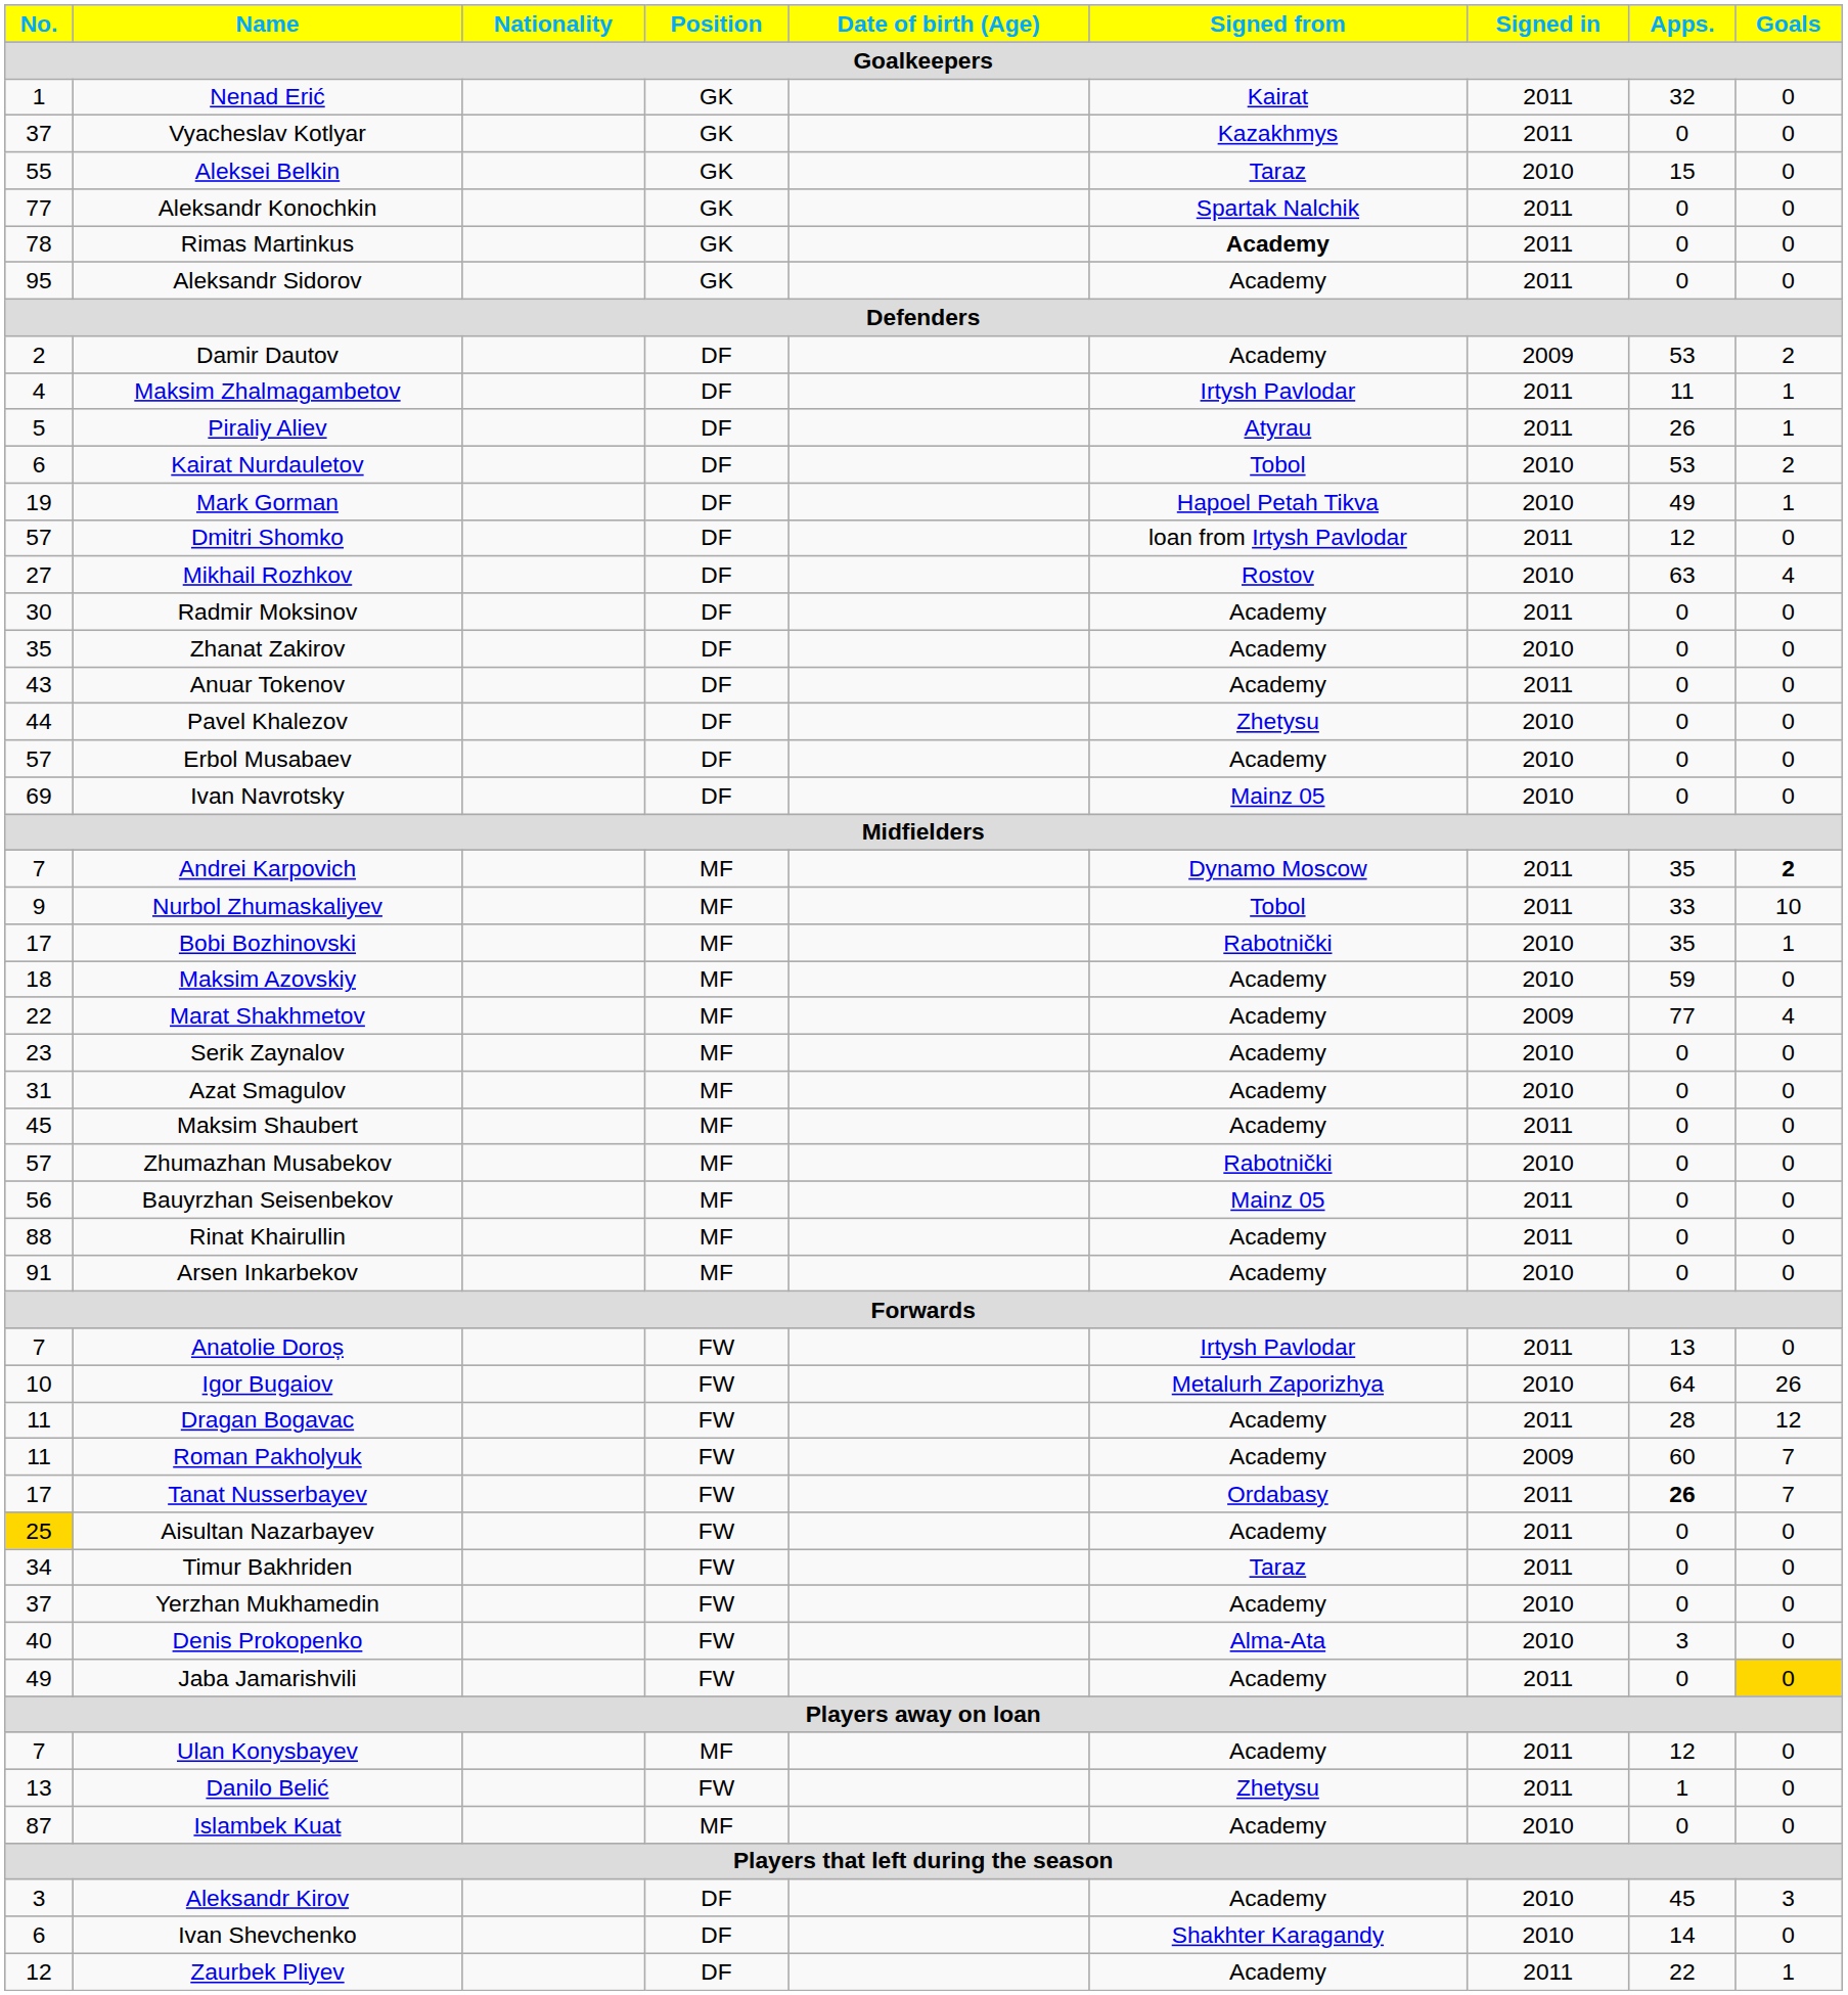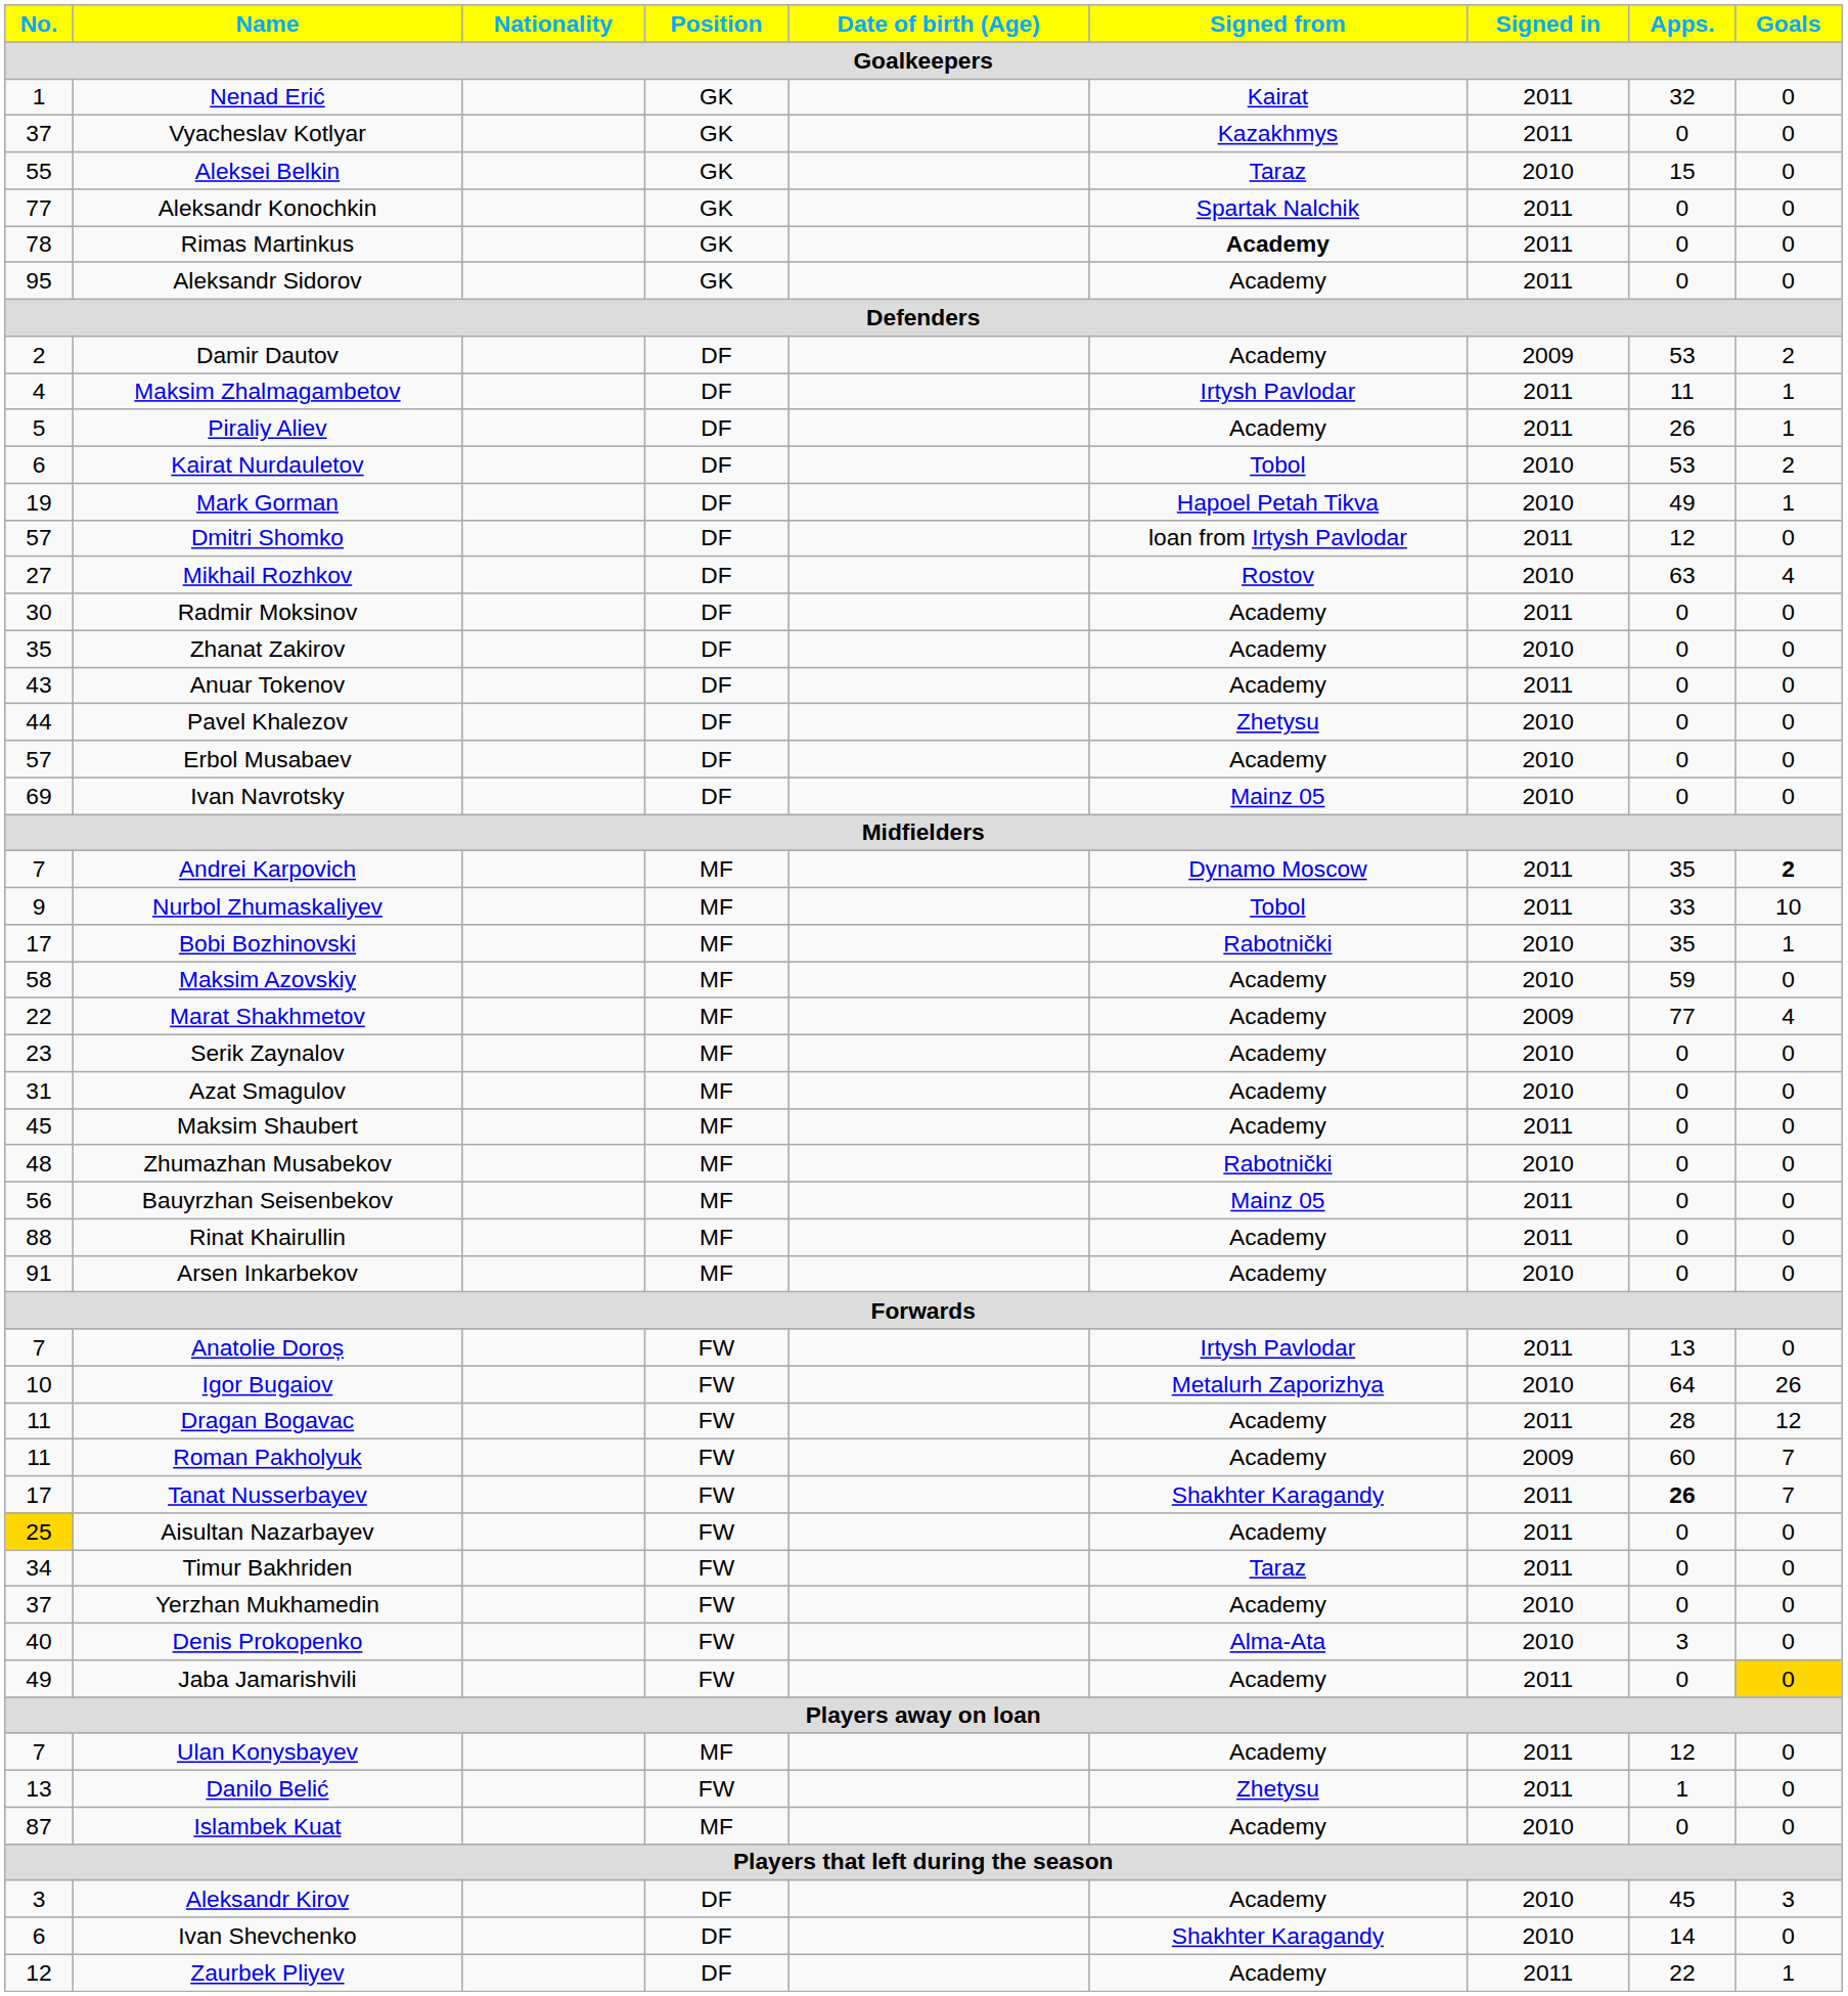Piraliy Aliev | Signed from: Atyrau -> Academy
Maksim Azovskiy | No.: 18 -> 58
Zhumazhan Musabekov | No.: 57 -> 48
Tanat Nusserbayev | Signed from: Ordabasy -> Shakhter Karagandy
